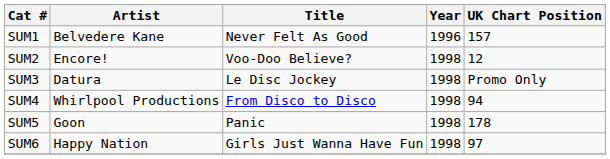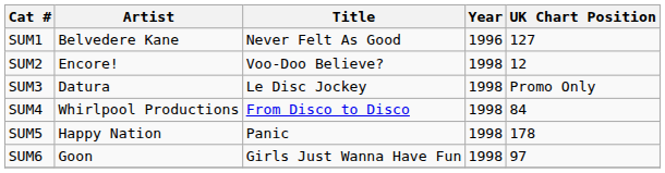SUM1 | UK Chart Position: 157 -> 127
SUM4 | UK Chart Position: 94 -> 84
SUM5 | Artist: Goon -> Happy Nation
SUM6 | Artist: Happy Nation -> Goon
